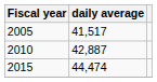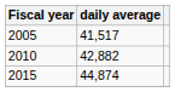2010 | daily average: 42,887 -> 42,882
2015 | daily average: 44,474 -> 44,874
